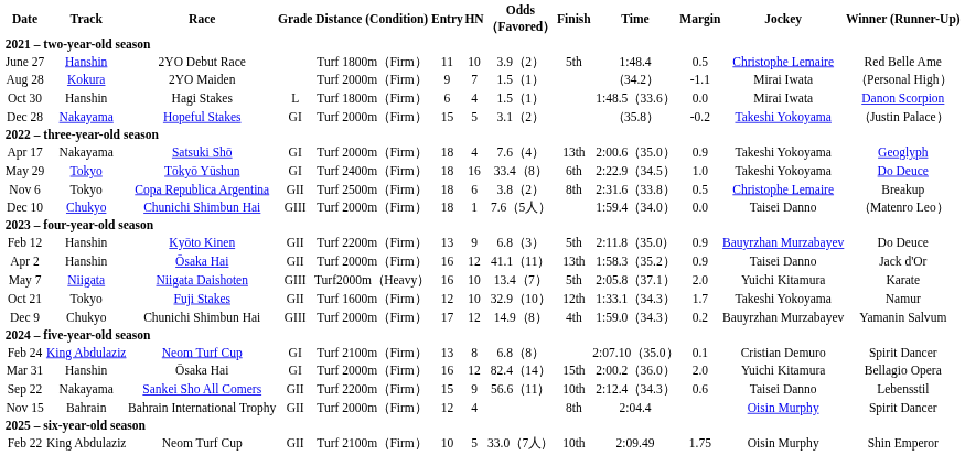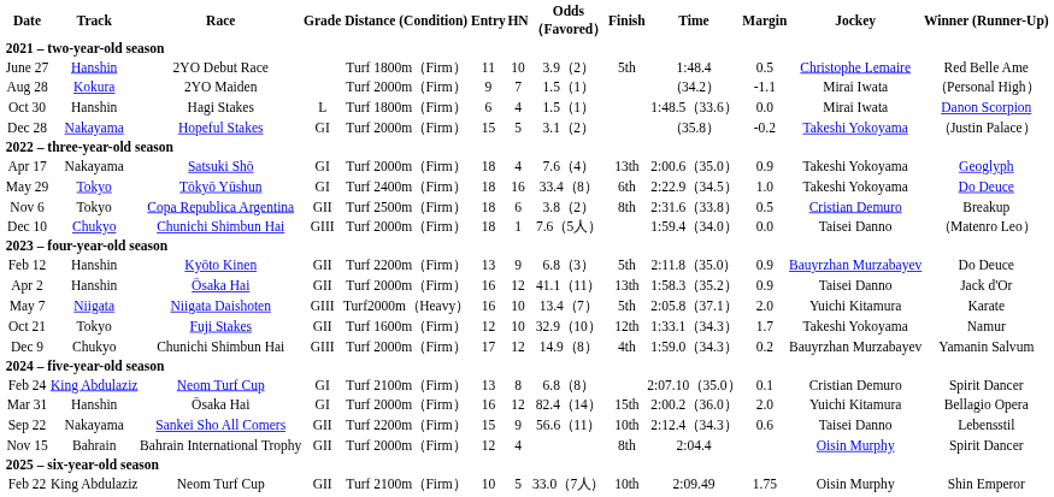Nov 6 | Jockey: Christophe Lemaire -> Cristian Demuro
